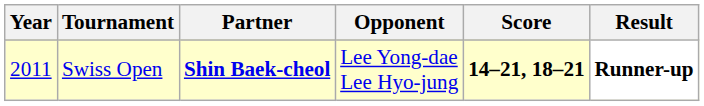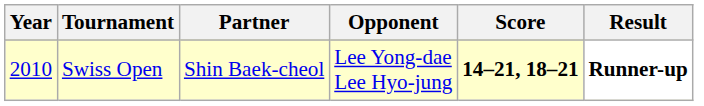Swiss Open | Year: 2011 -> 2010
Swiss Open | Partner: bold -> normal
